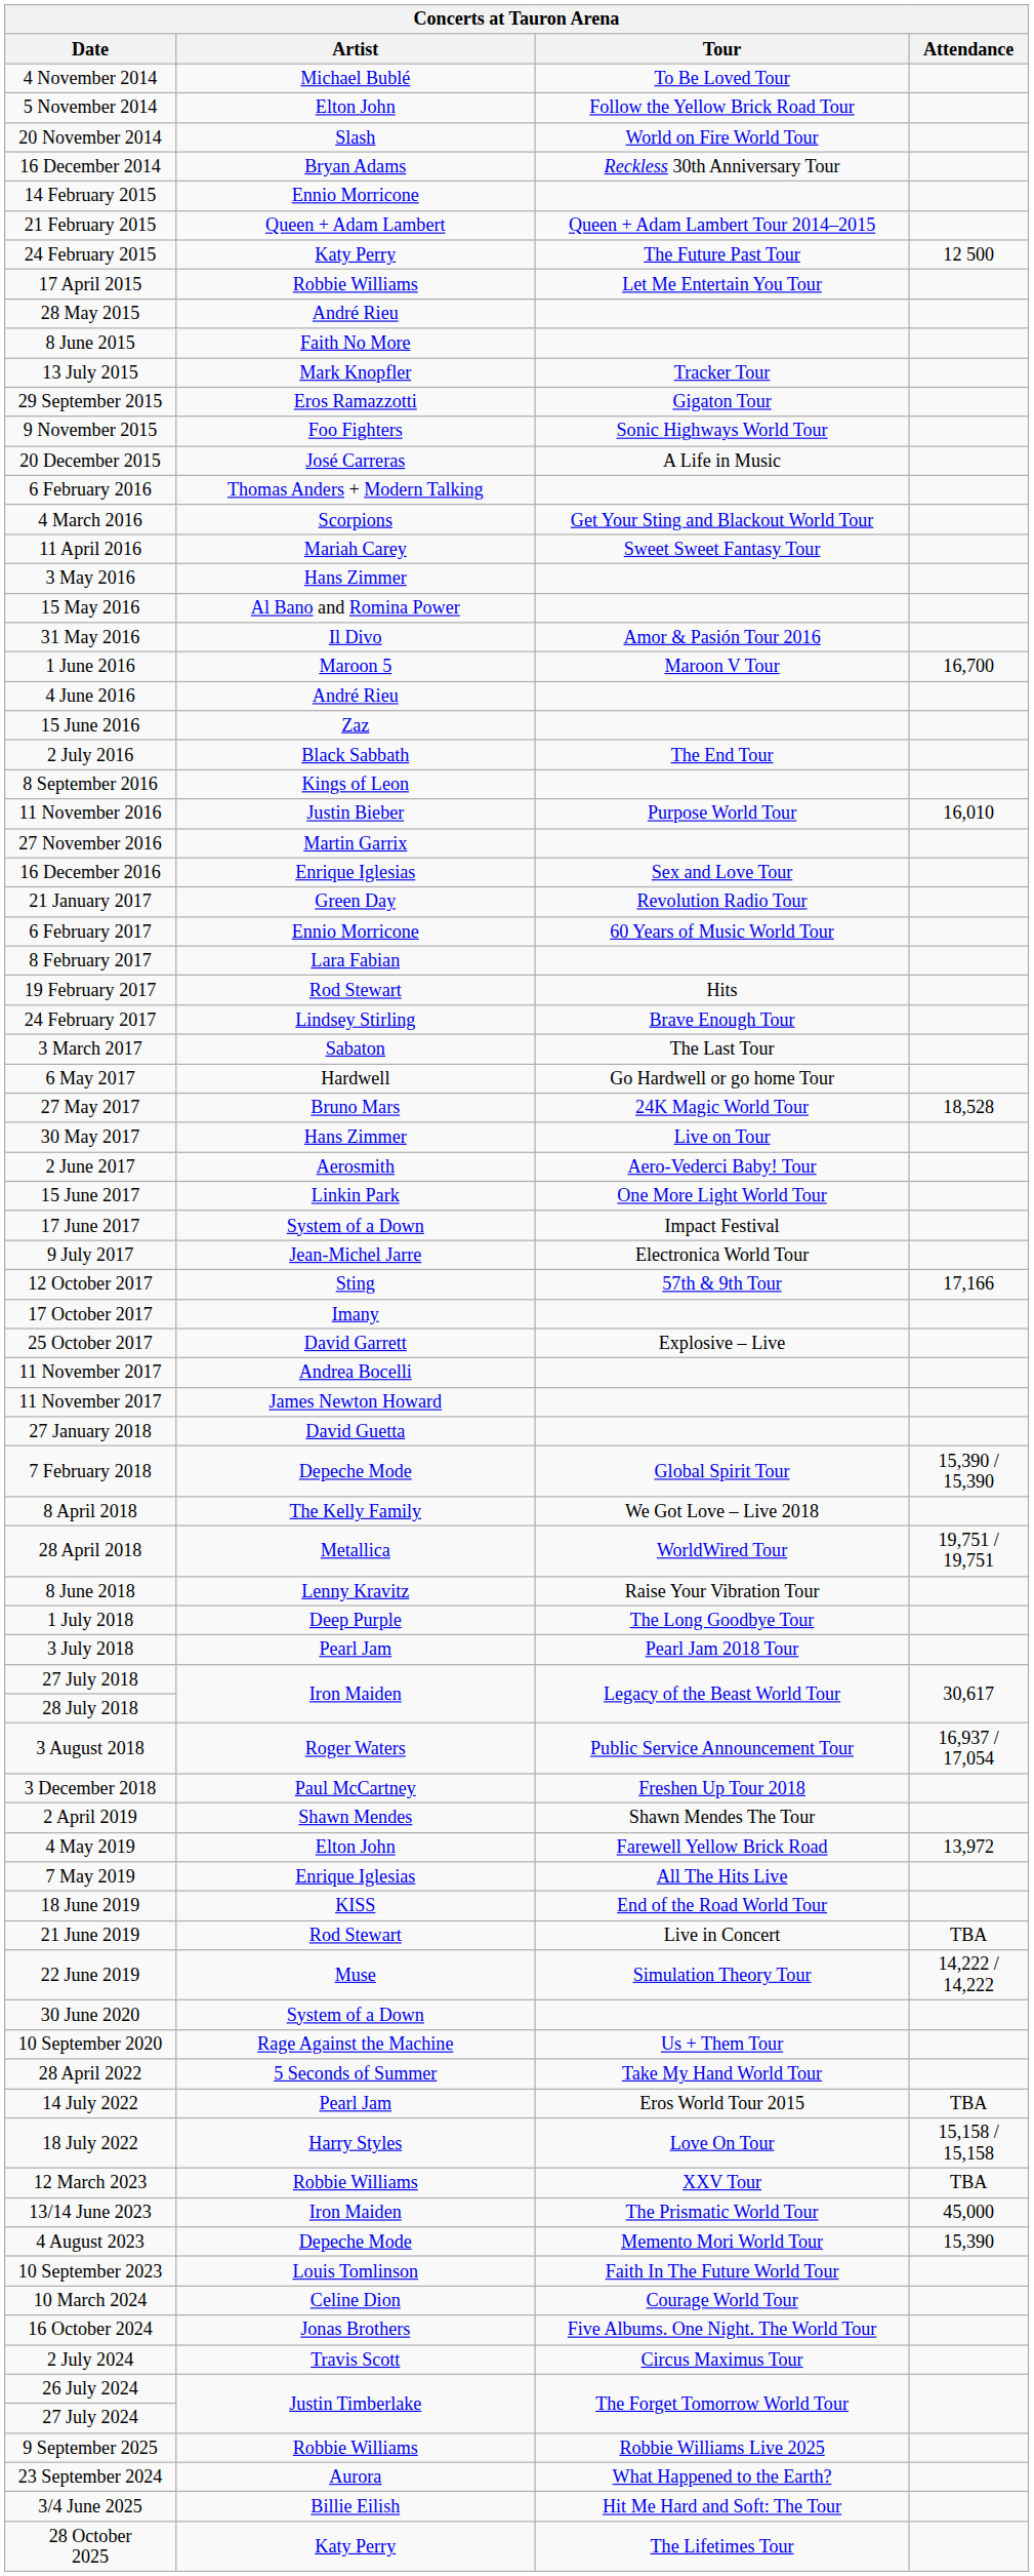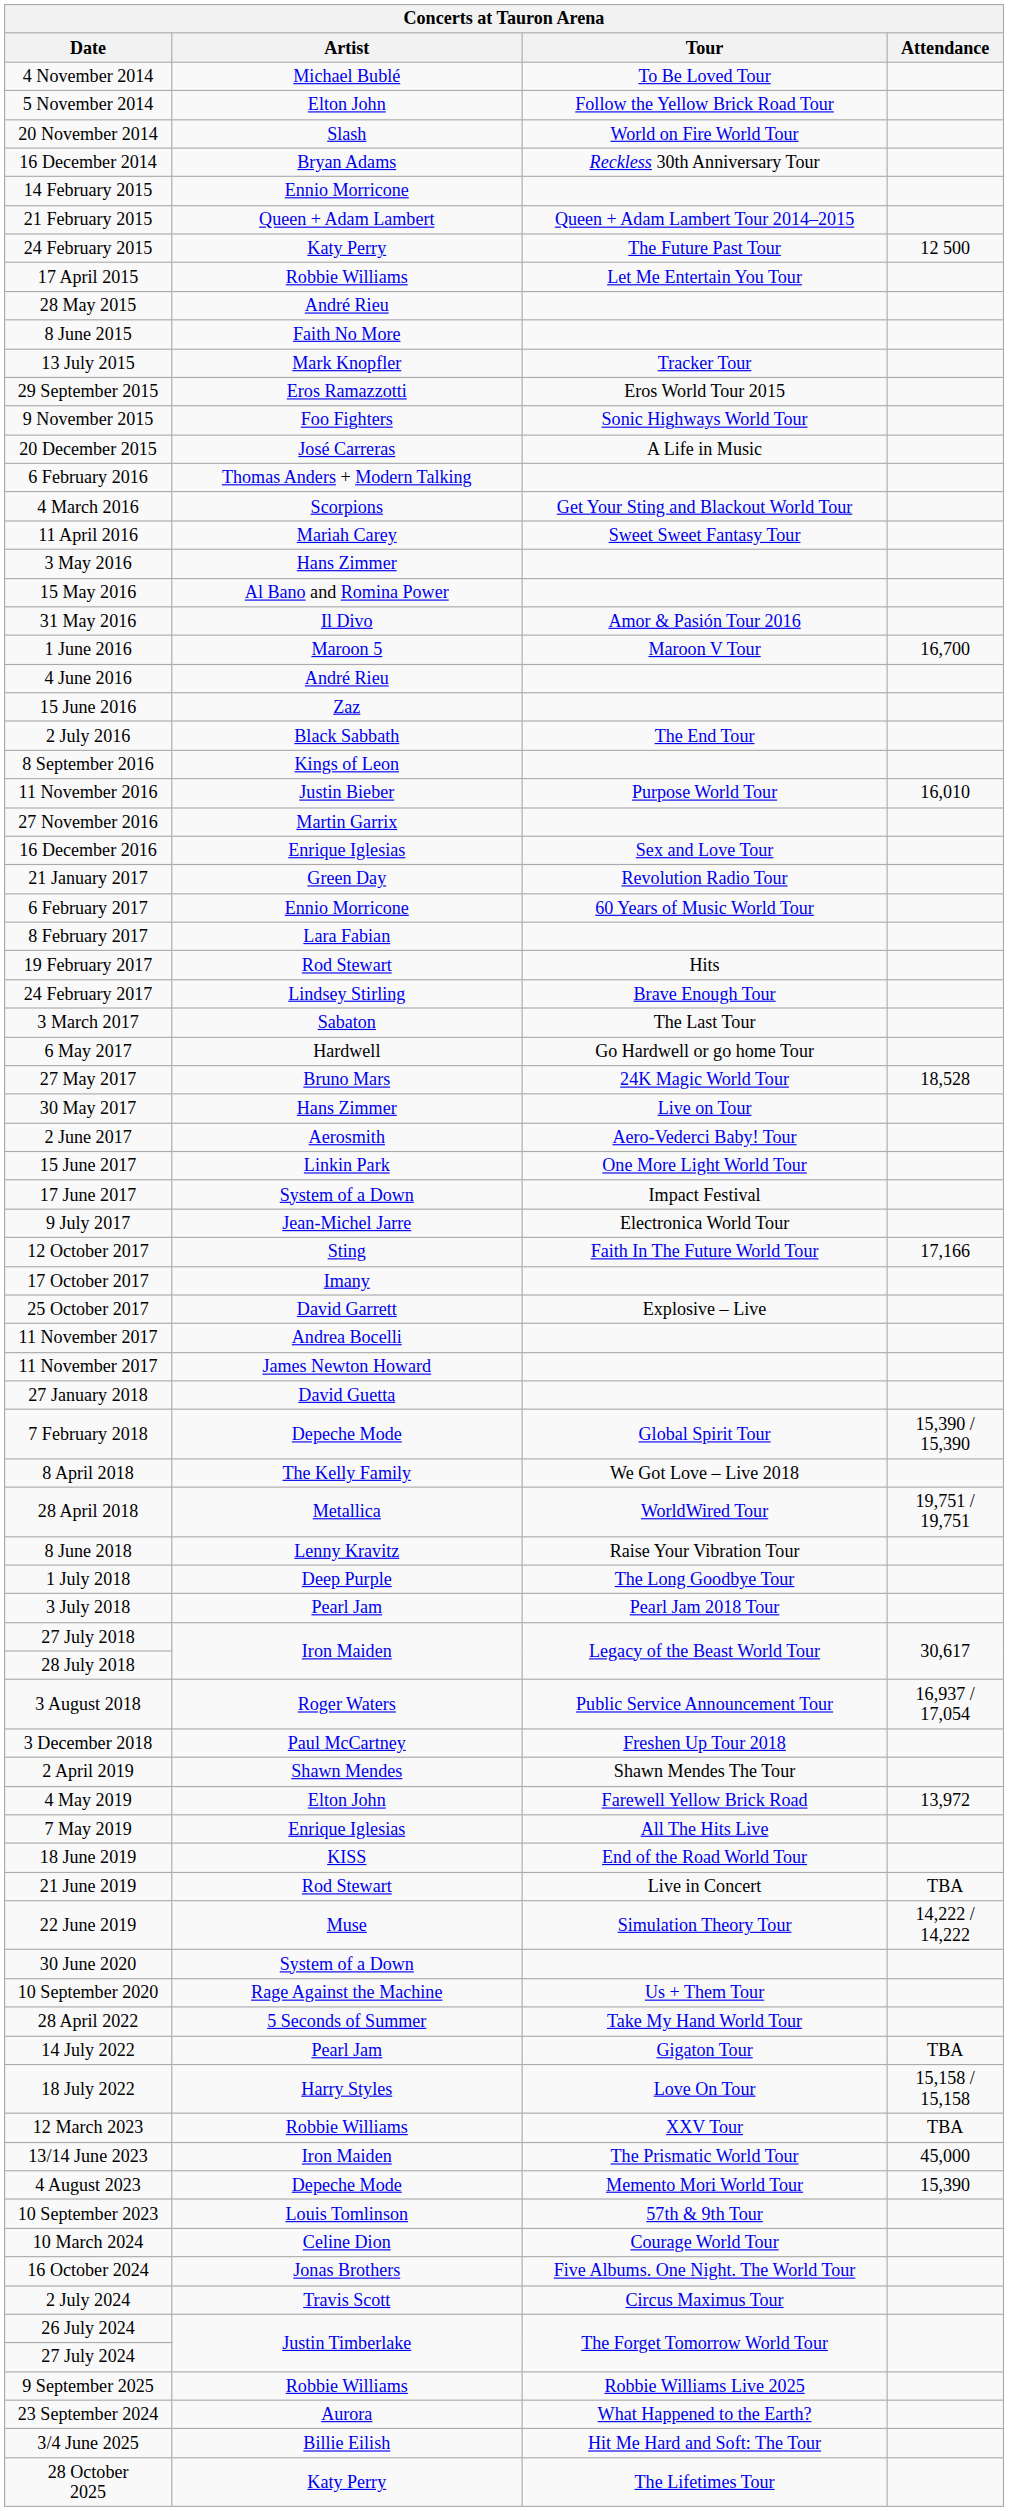29 September 2015 | Tour: Gigaton Tour -> Eros World Tour 2015
12 October 2017 | Tour: 57th & 9th Tour -> Faith In The Future World Tour
14 July 2022 | Tour: Eros World Tour 2015 -> Gigaton Tour
10 September 2023 | Tour: Faith In The Future World Tour -> 57th & 9th Tour
